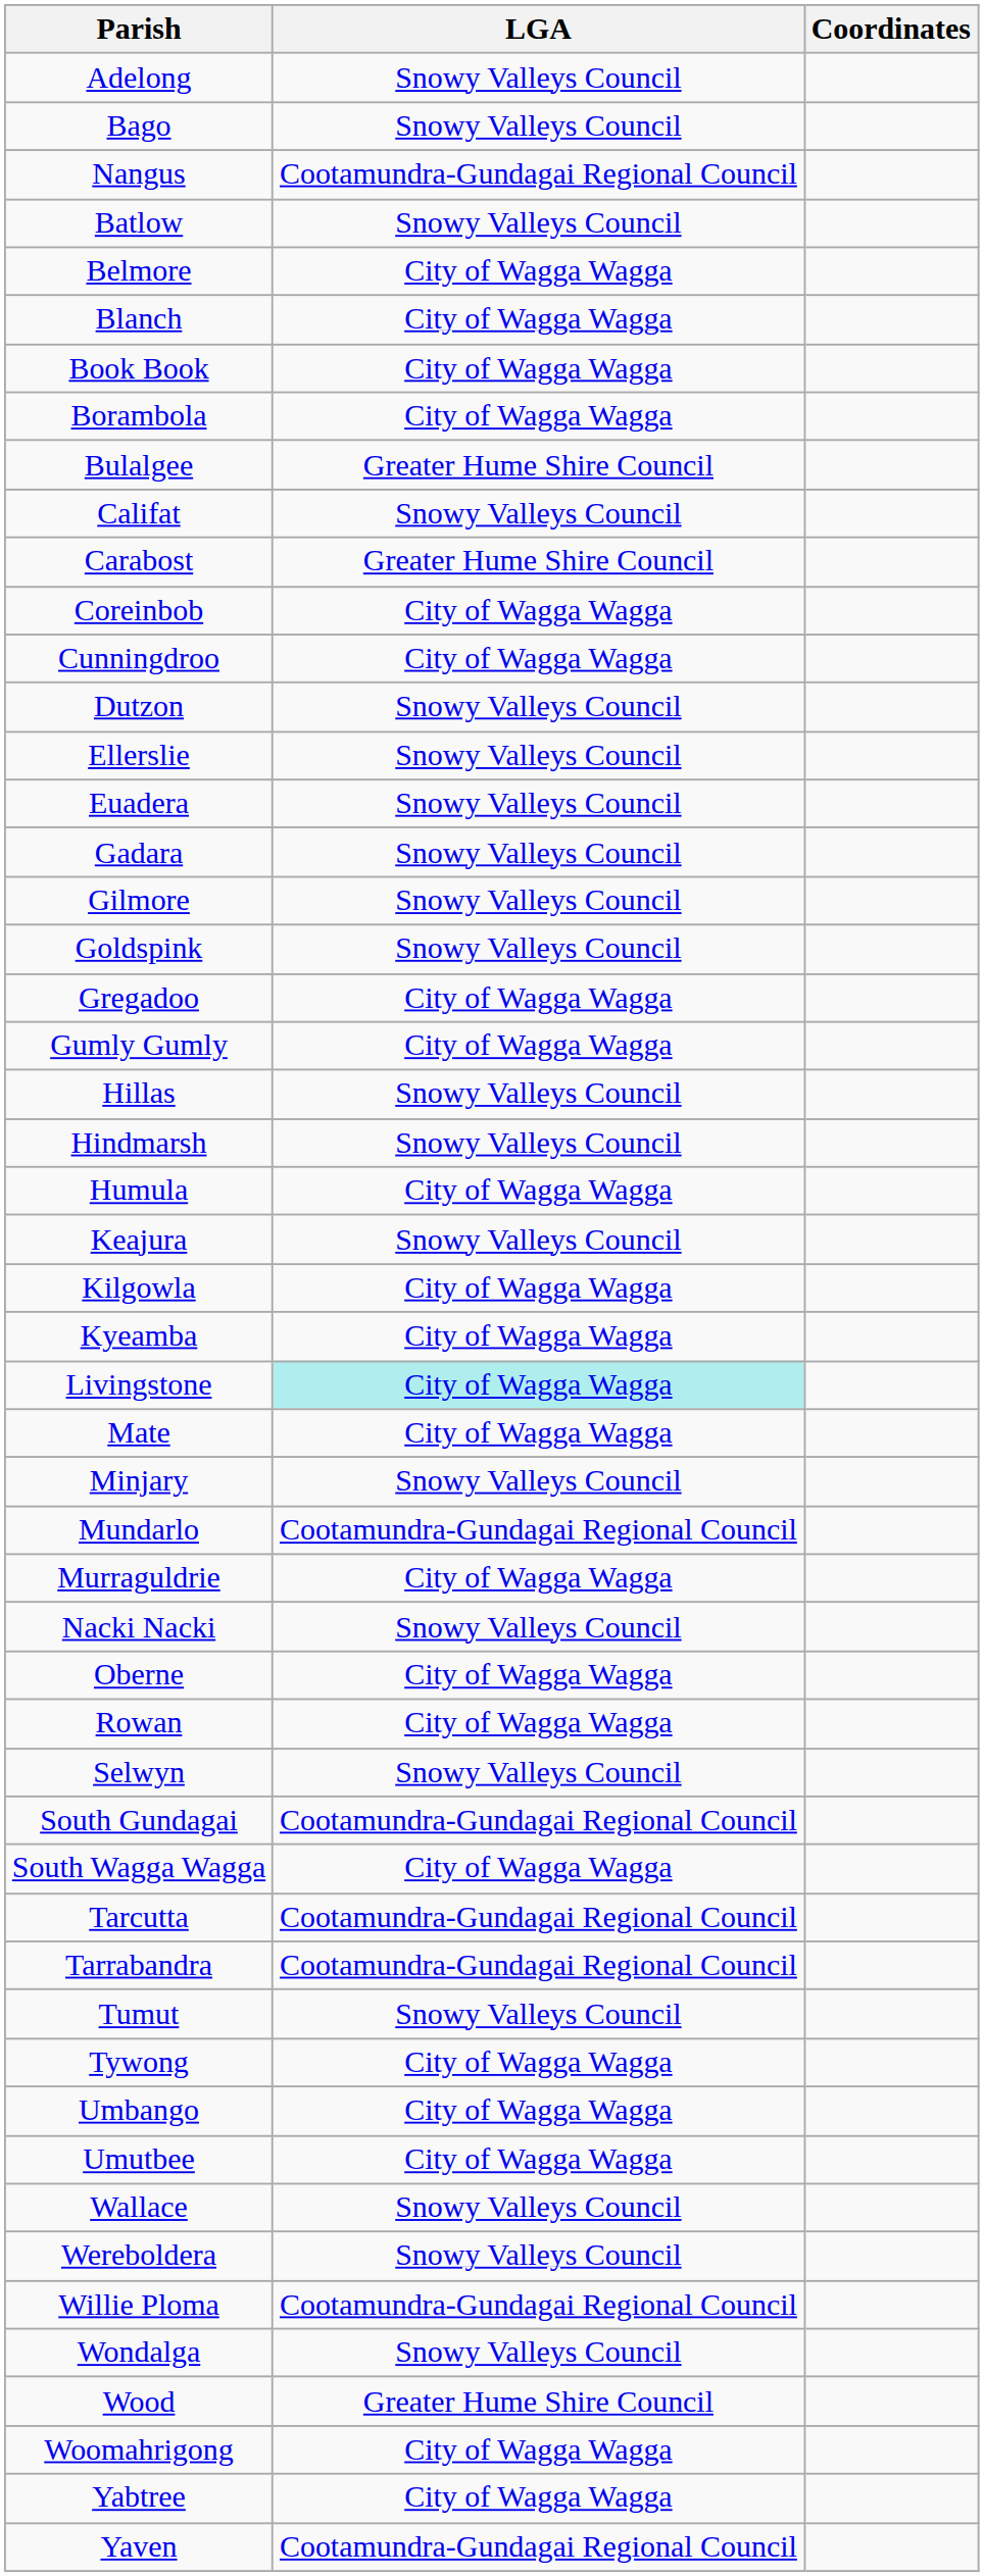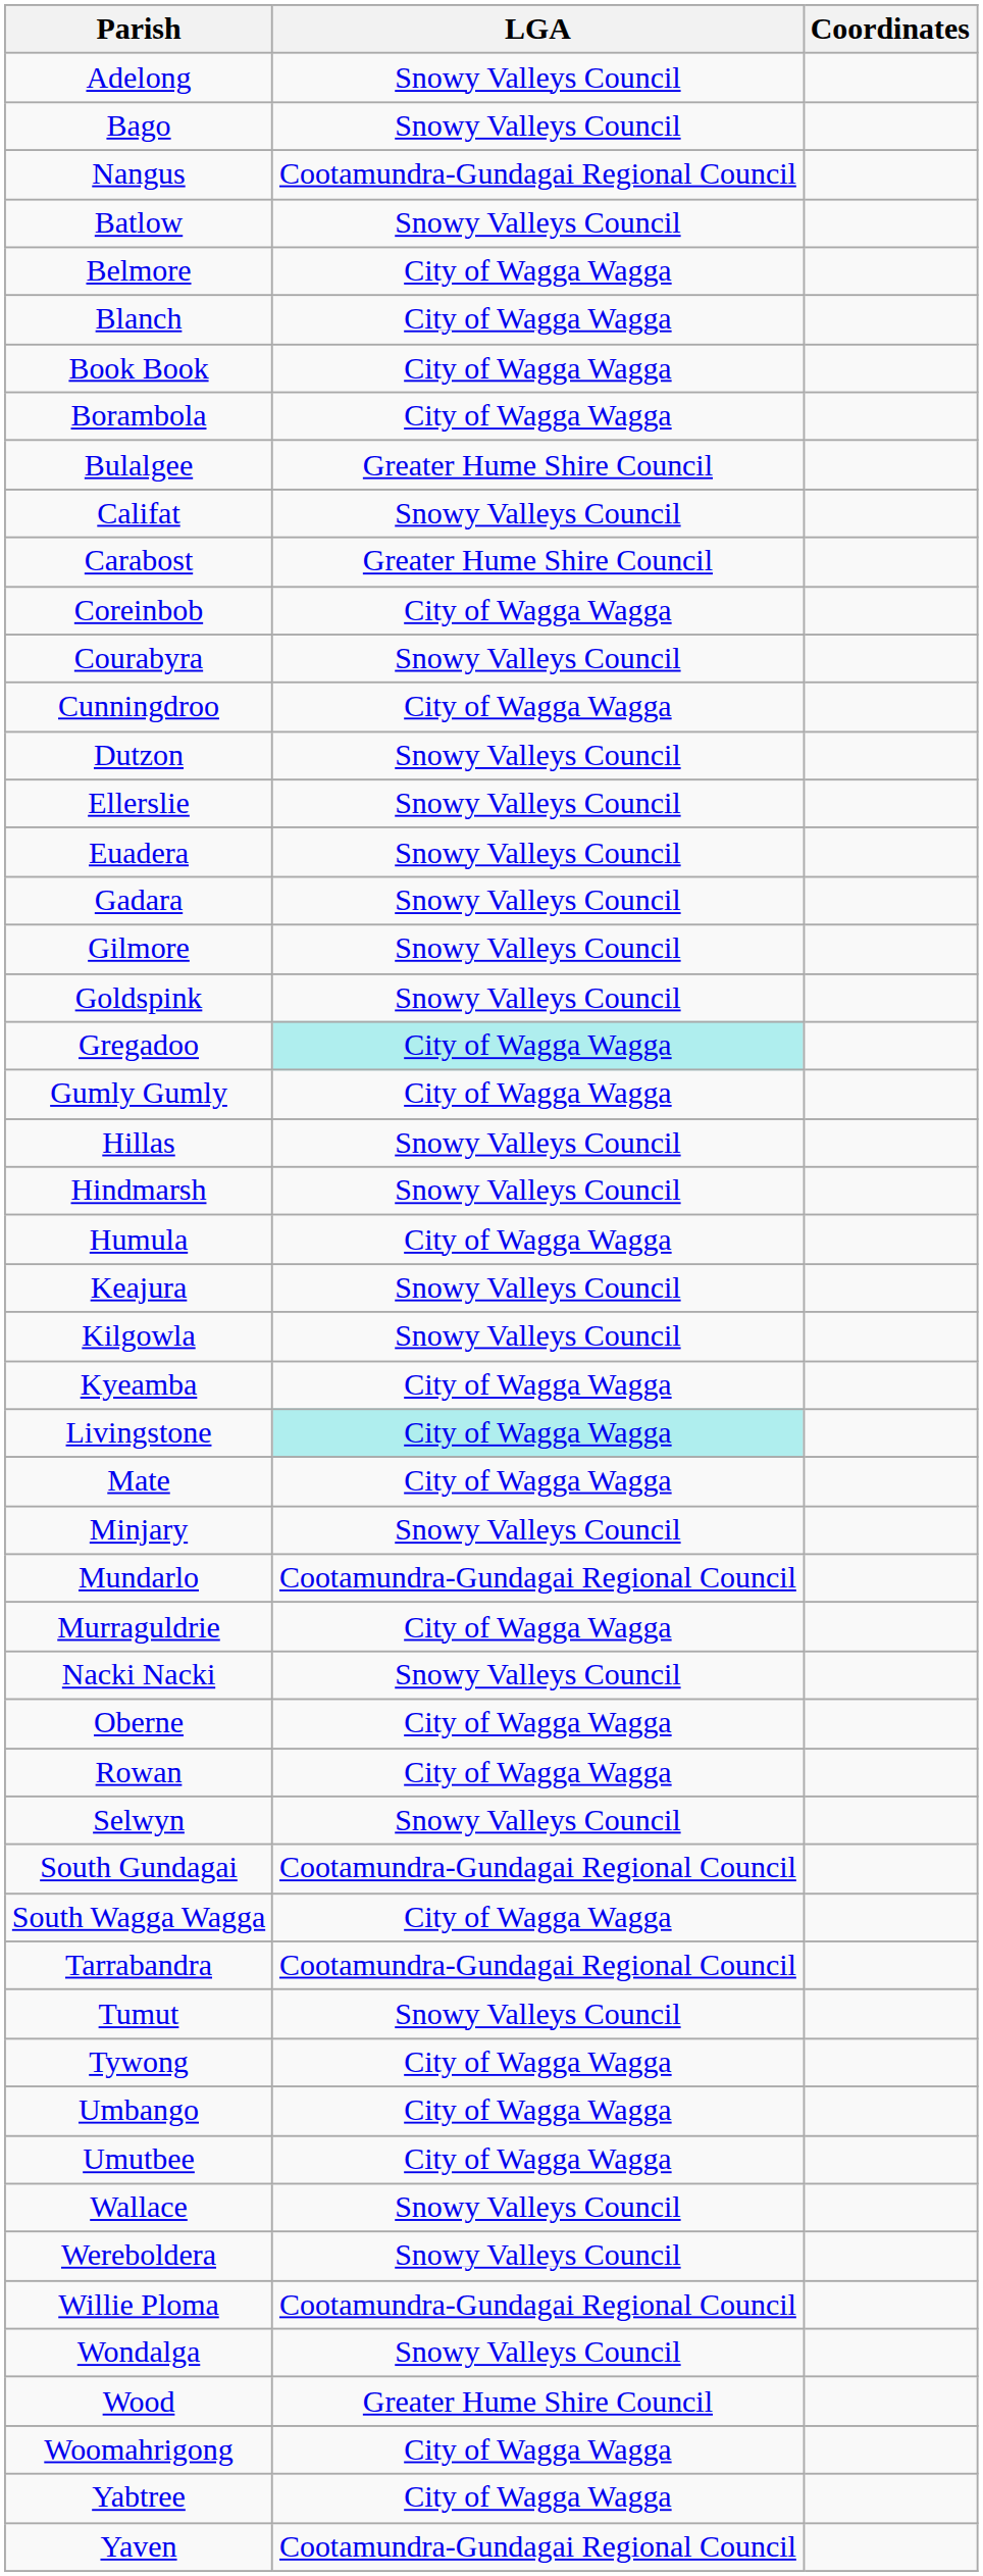+ row: Courabyra | Snowy Valleys Council
Gregadoo | LGA: no background -> paleturquoise background
Kilgowla | LGA: City of Wagga Wagga -> Snowy Valleys Council
- row: Tarcutta | Cootamundra-Gundagai Regional Council
